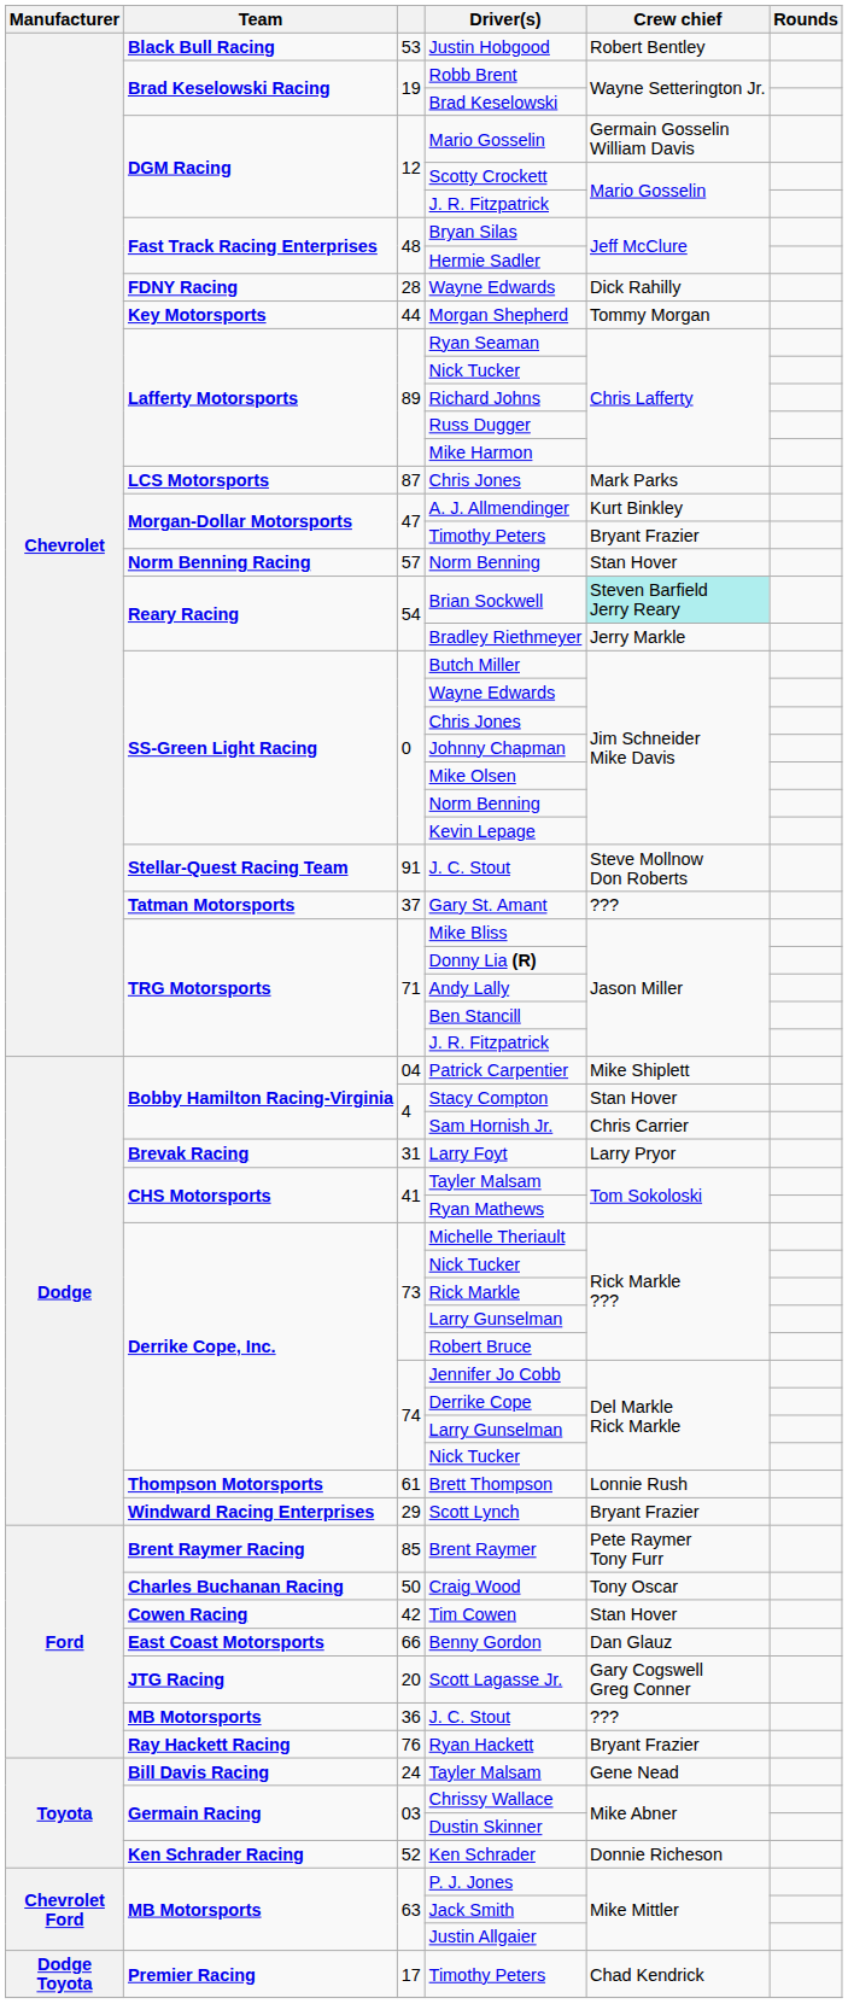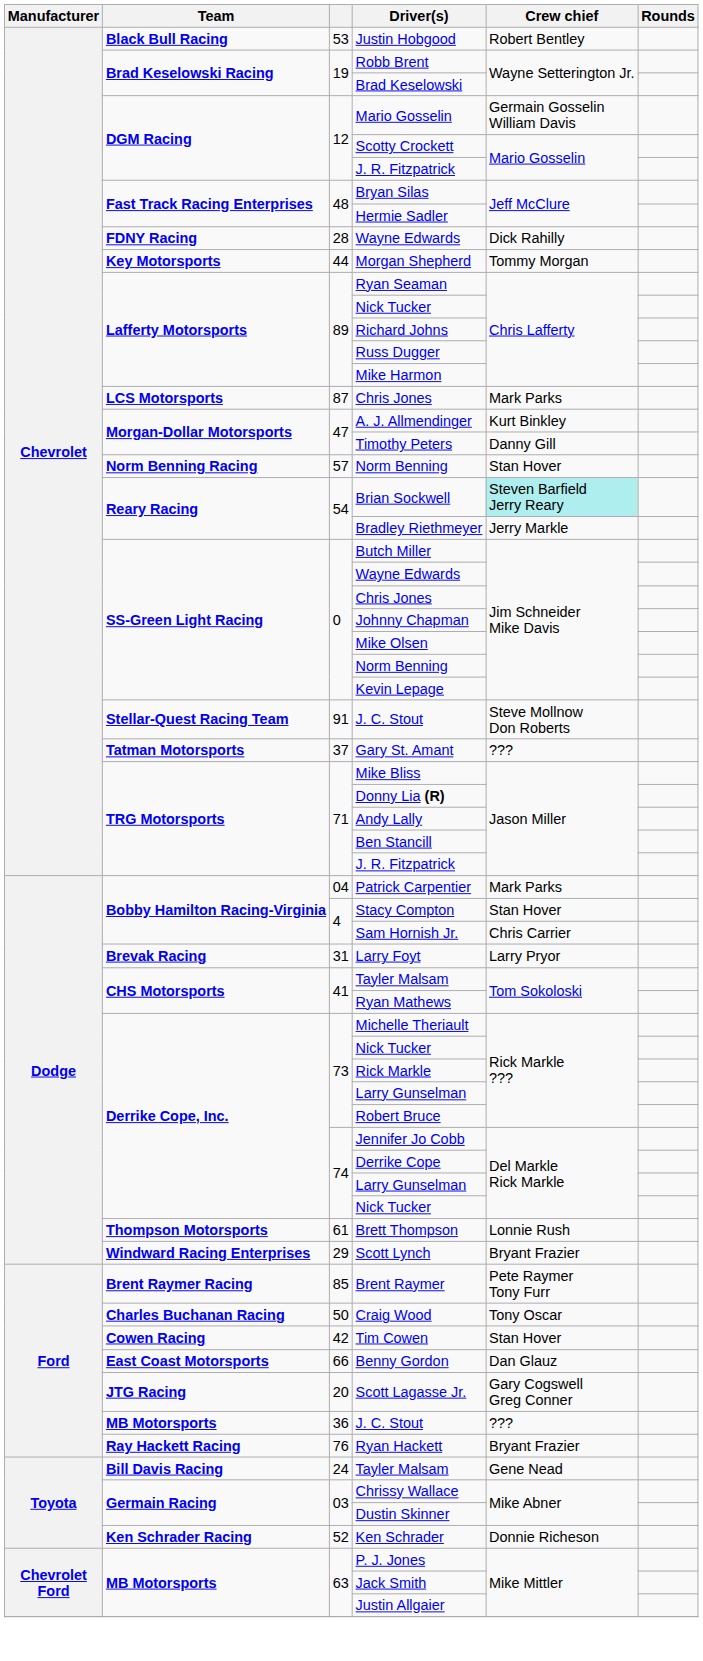47 / Timothy Peters | Crew chief: Bryant Frazier -> Danny Gill
Patrick Carpentier | Crew chief: Mike Shiplett -> Mark Parks
- row: Dodge Toyota | Premier Racing | 17 | Timothy Peters | Chad Kendrick
